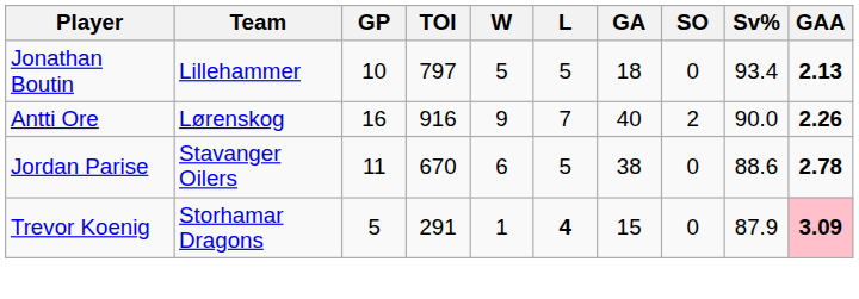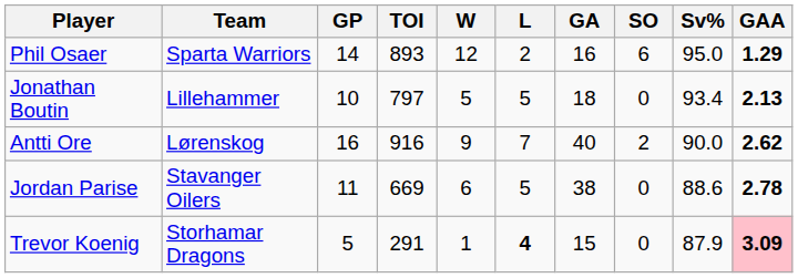+ row: Phil Osaer | Sparta Warriors | 14 | 893 | 12 | 2 | 16 | 6 | 95.0 | 1.29
Antti Ore | GAA: 2.26 -> 2.62
Jordan Parise | TOI: 670 -> 669
